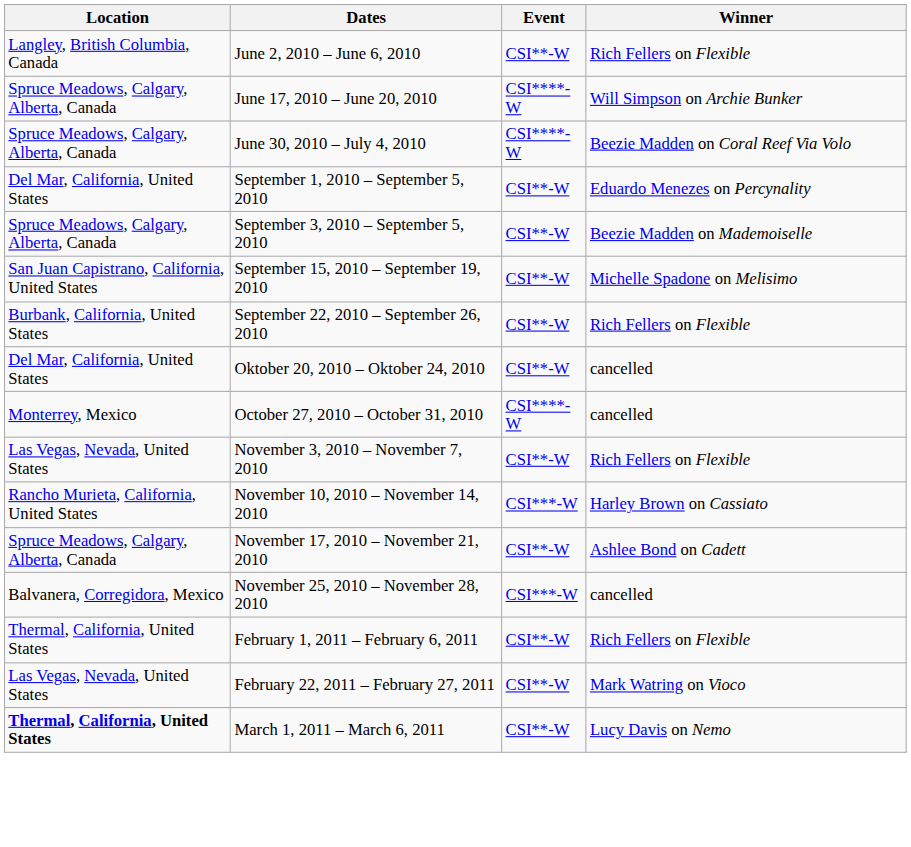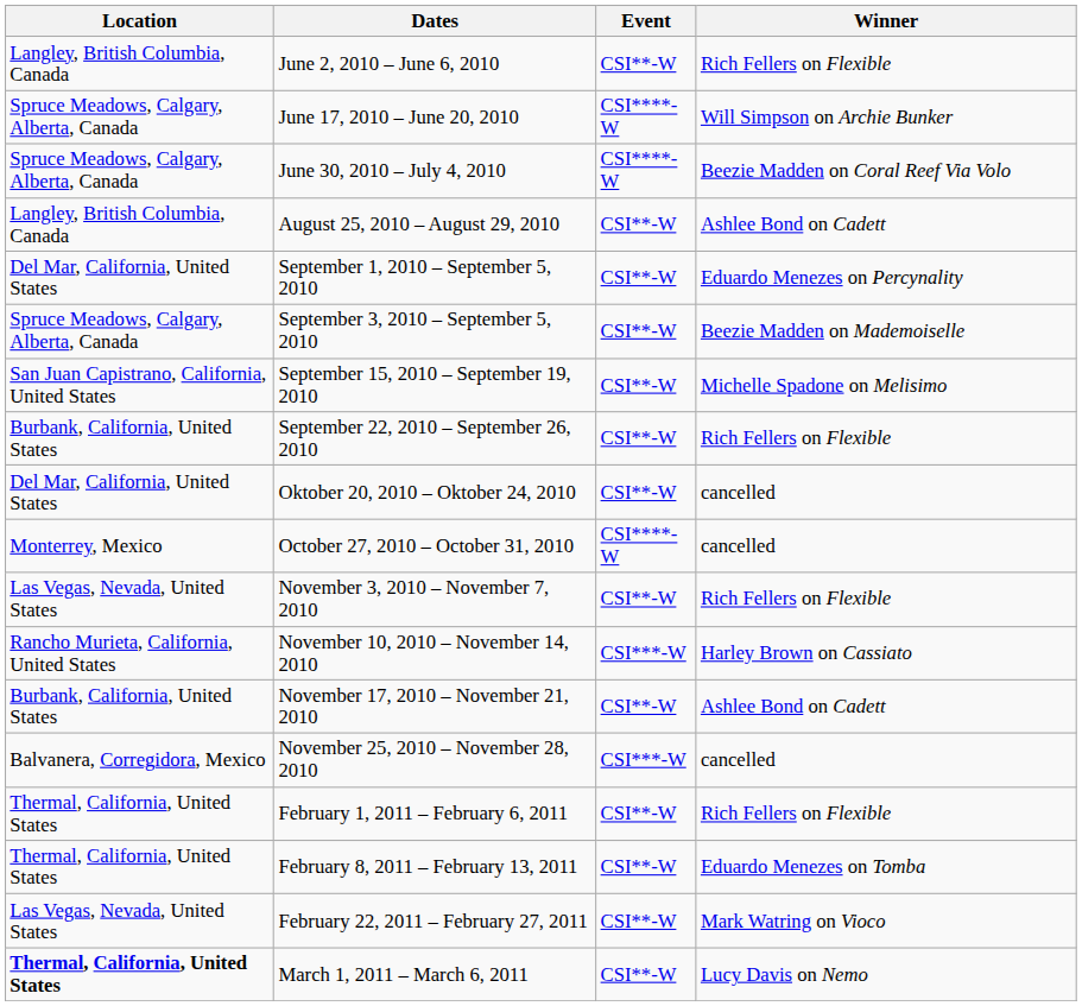+ row: Langley, British Columbia, Canada | August 25, 2010 – August 29, 2010 | CSI**-W | Ashlee Bond on Cadett
November 17, 2010 – November 21, 2010 | Location: Spruce Meadows, Calgary, Alberta, Canada -> Burbank, California, United States
+ row: Thermal, California, United States | February 8, 2011 – February 13, 2011 | CSI**-W | Eduardo Menezes on Tomba
